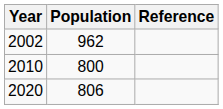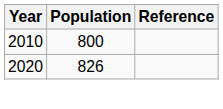- row: 2002 | 962
2020 | Population: 806 -> 826
